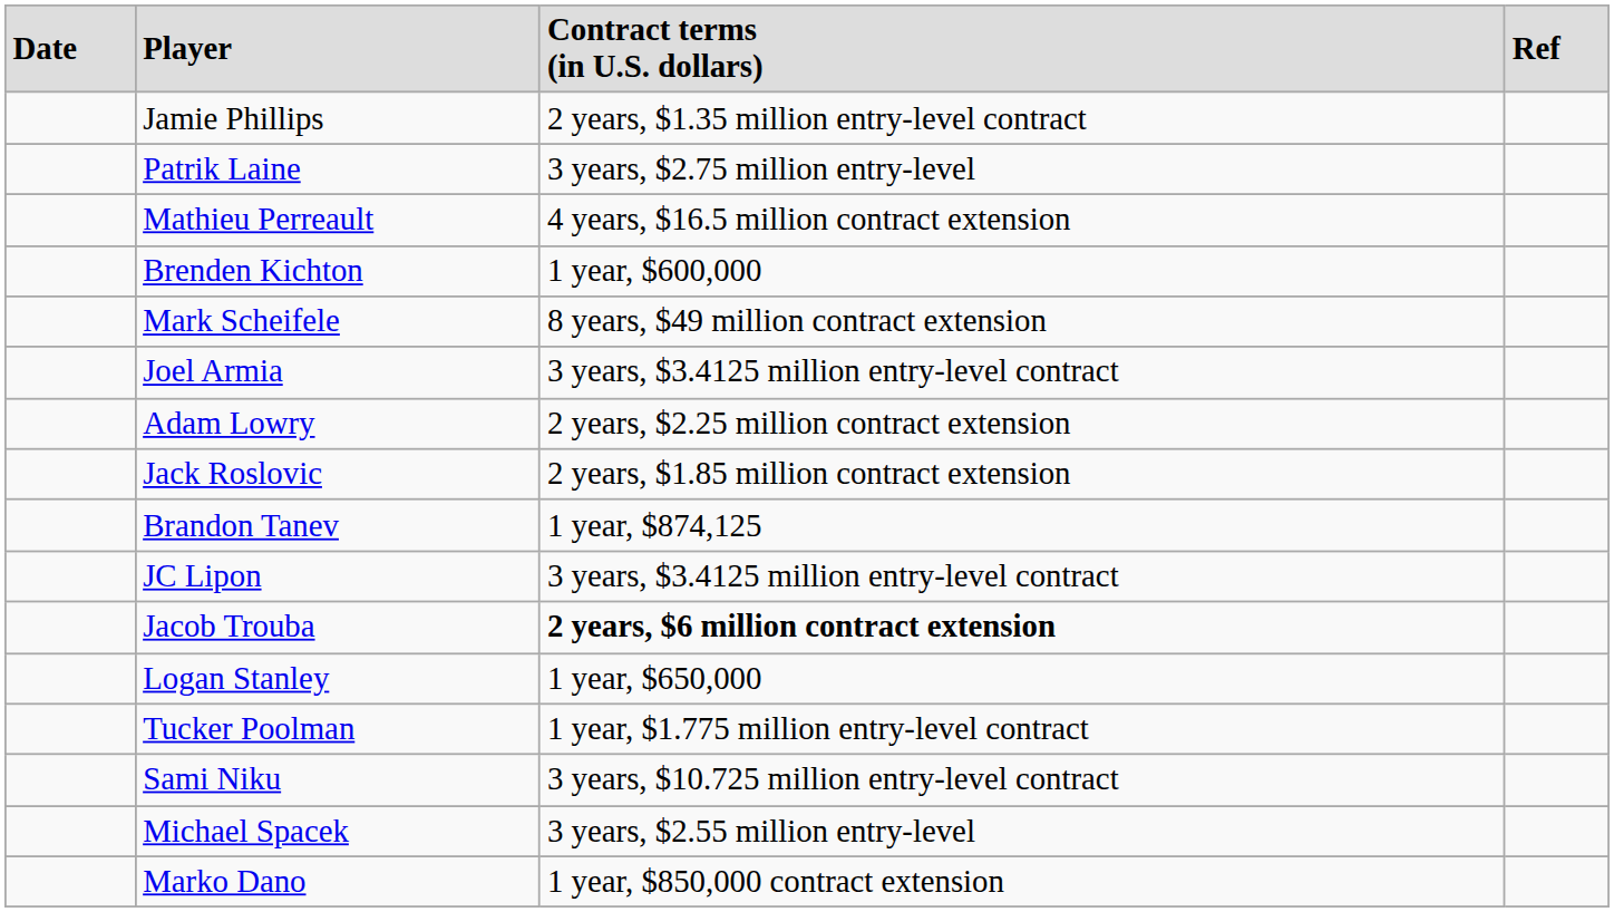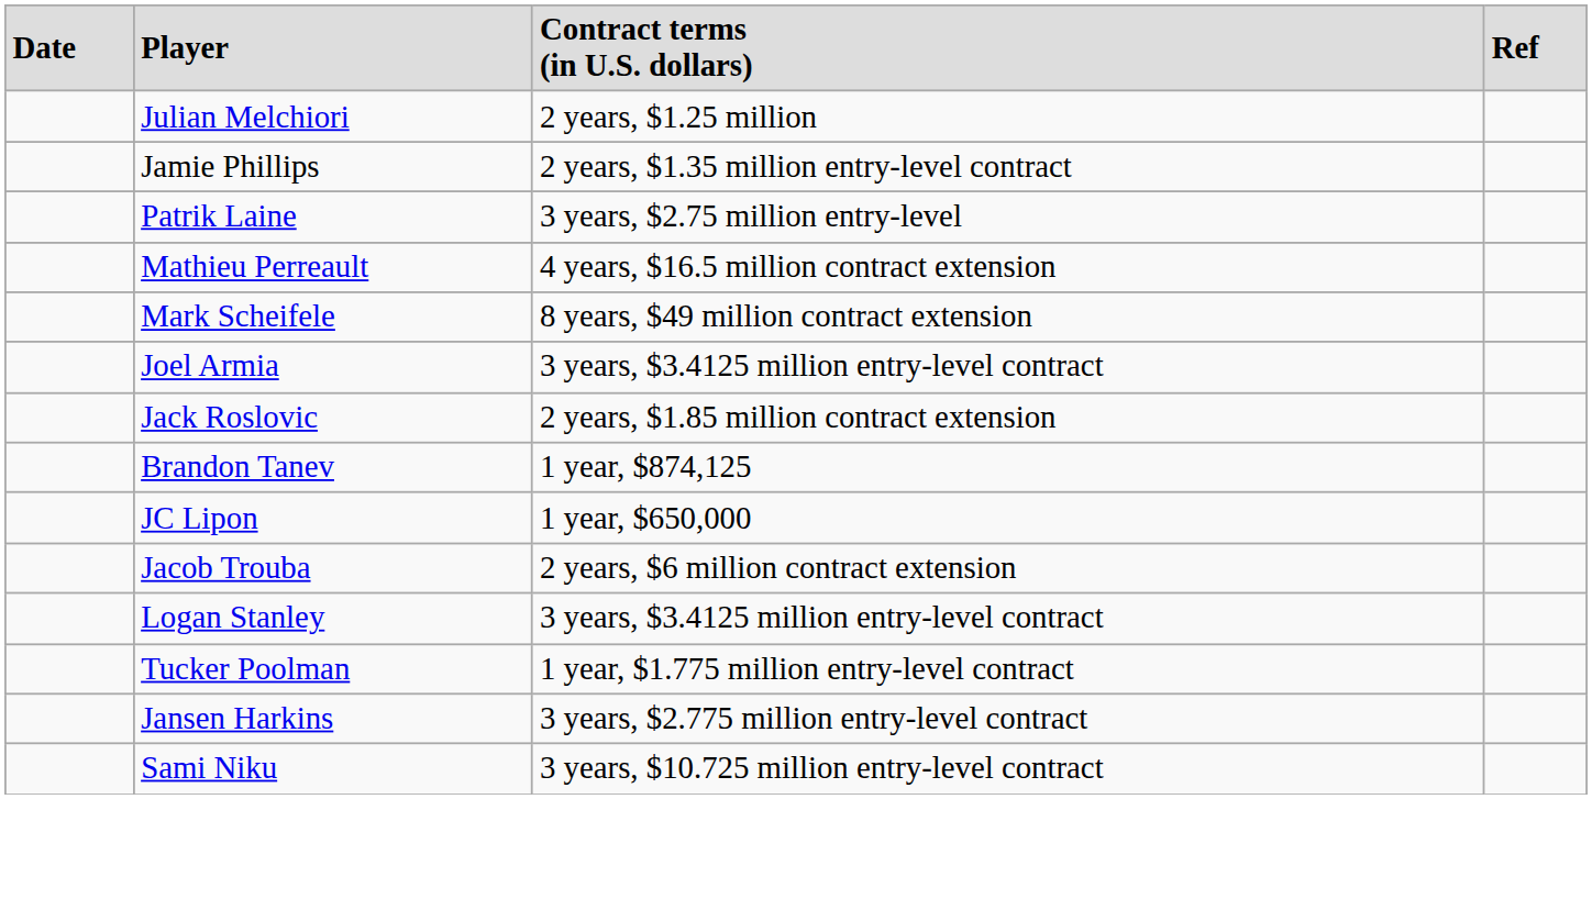+ row: Julian Melchiori | 2 years, $1.25 million
- row: Brenden Kichton | 1 year, $600,000
- row: Adam Lowry | 2 years, $2.25 million contract extension
JC Lipon | column 3: 3 years, $3.4125 million entry-level contract -> 1 year, $650,000
Jacob Trouba | column 3: bold -> normal
Logan Stanley | column 3: 1 year, $650,000 -> 3 years, $3.4125 million entry-level contract
+ row: Jansen Harkins | 3 years, $2.775 million entry-level contract
- row: Michael Spacek | 3 years, $2.55 million entry-level
- row: Marko Dano | 1 year, $850,000 contract extension
